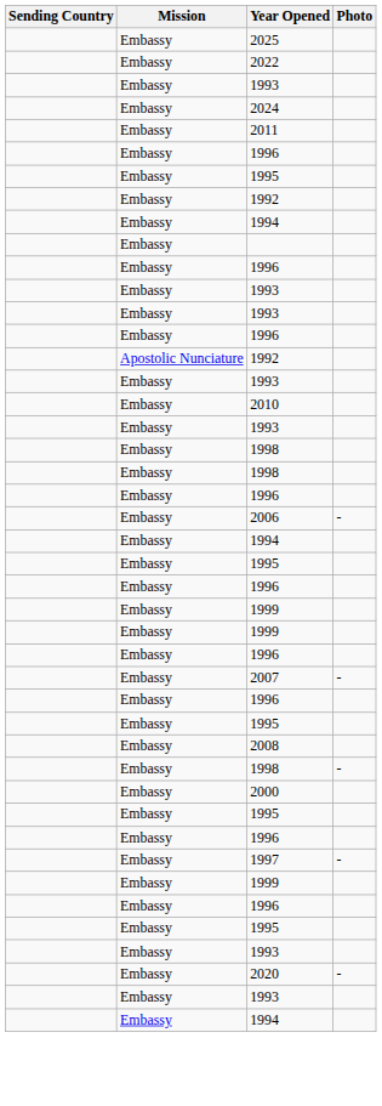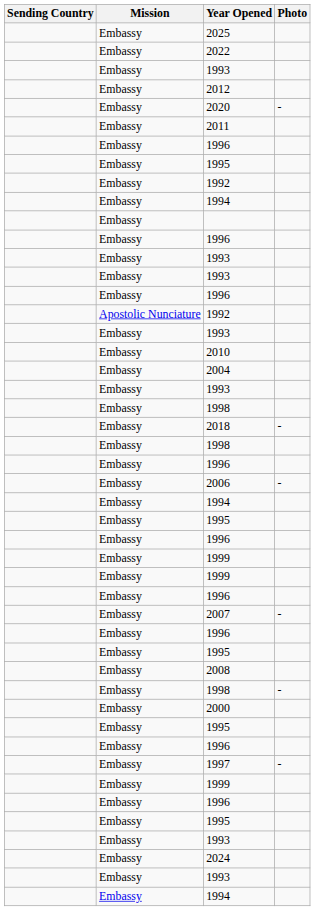+ row: Embassy | 2012
rows swapped: 2024 <-> 2020
+ row: Embassy | 2004
+ row: Embassy | 2018 | -
